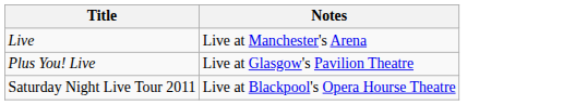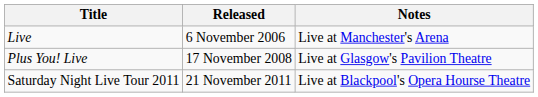+ column: Released | 6 November 2006 | 17 November 2008 | 21 November 2011
